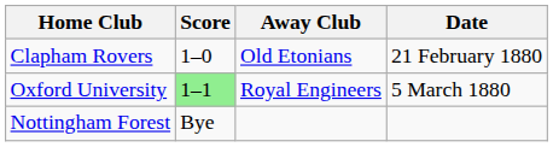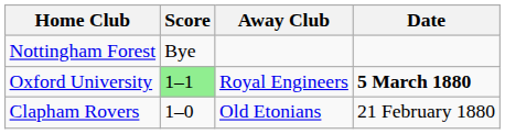rows swapped: Clapham Rovers <-> Nottingham Forest
Oxford University | Date: normal -> bold
